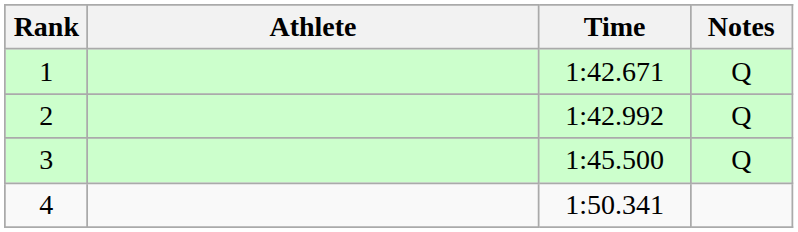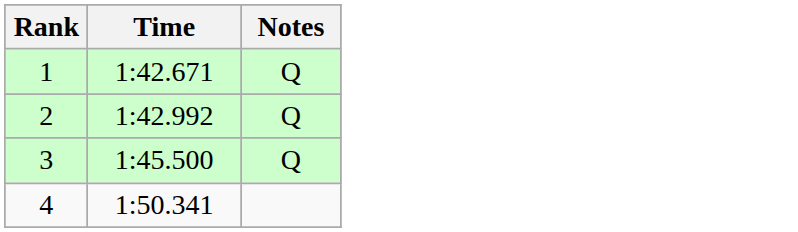- column: Athlete
